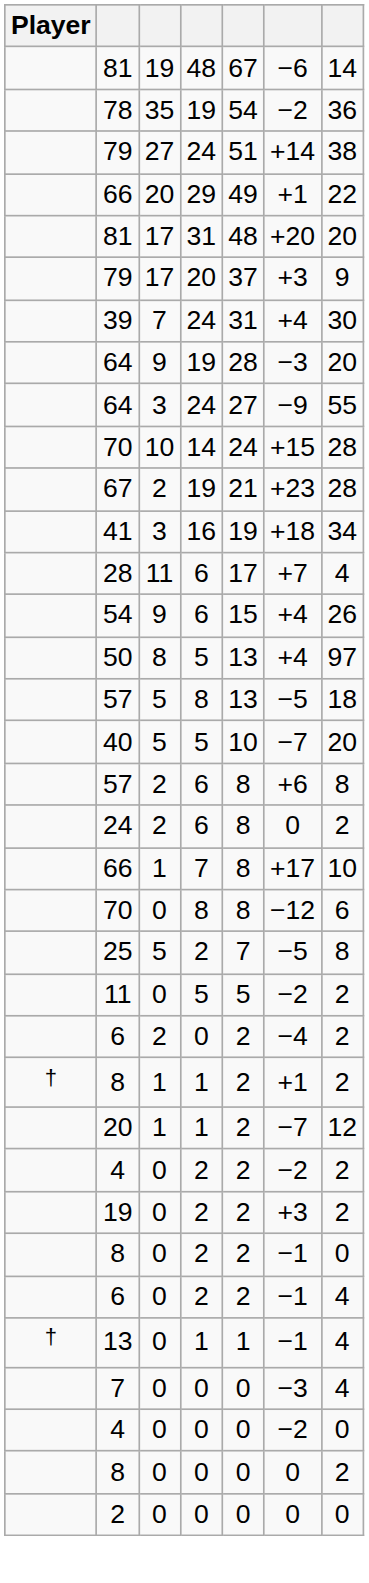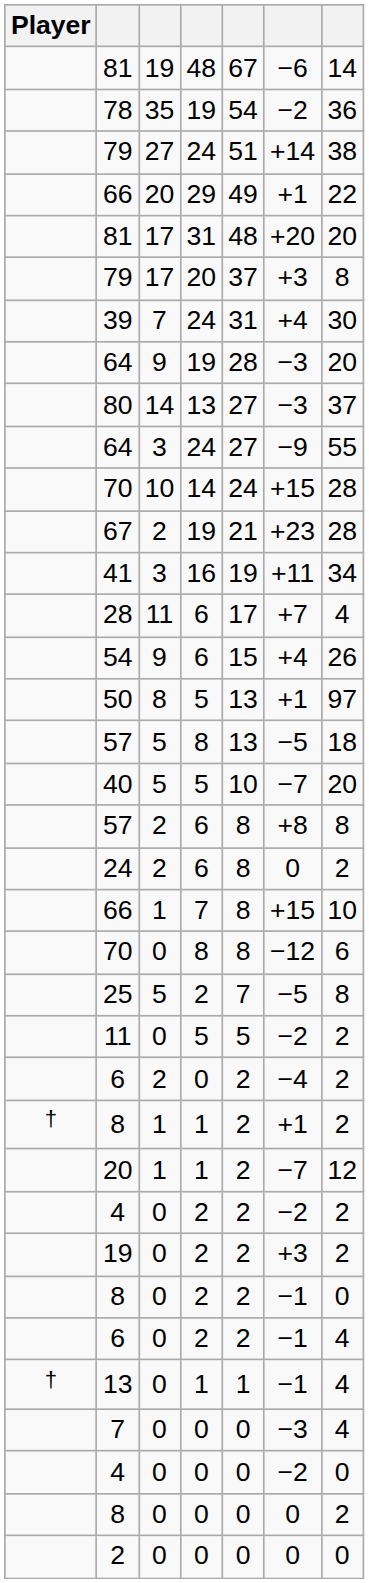79 / 20 | column 7: 9 -> 8
+ row: 80 | 14 | 13 | 27 | −3 | 37
41 | column 6: +18 -> +11
50 | column 6: +4 -> +1
57 / 6 | column 6: +6 -> +8
66 / 7 | column 6: +17 -> +15
